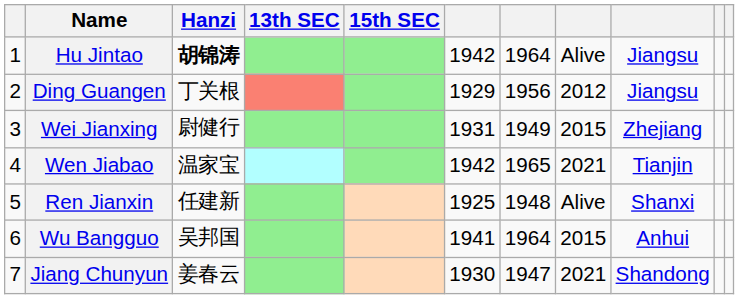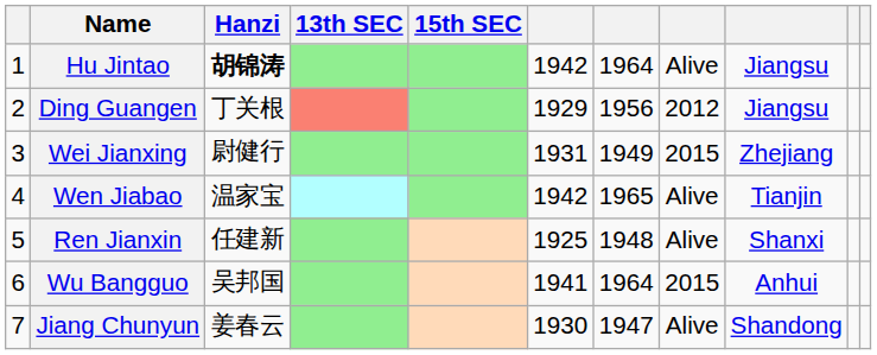Wen Jiabao | column 8: 2021 -> Alive
Jiang Chunyun | column 8: 2021 -> Alive
